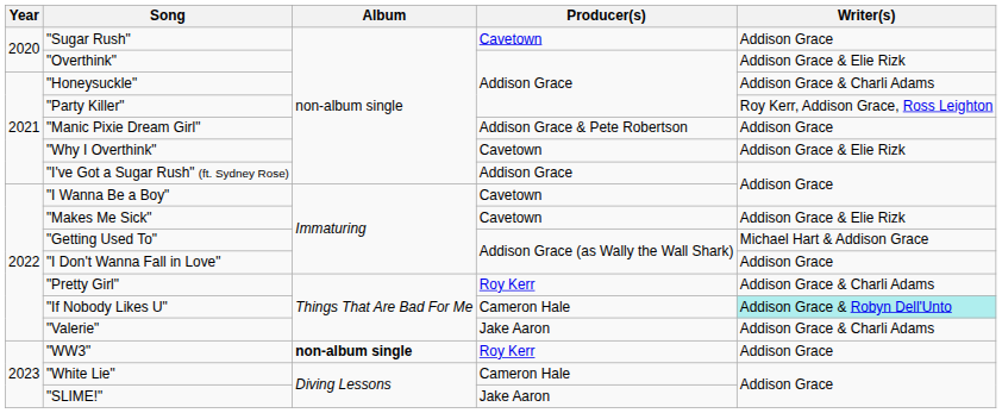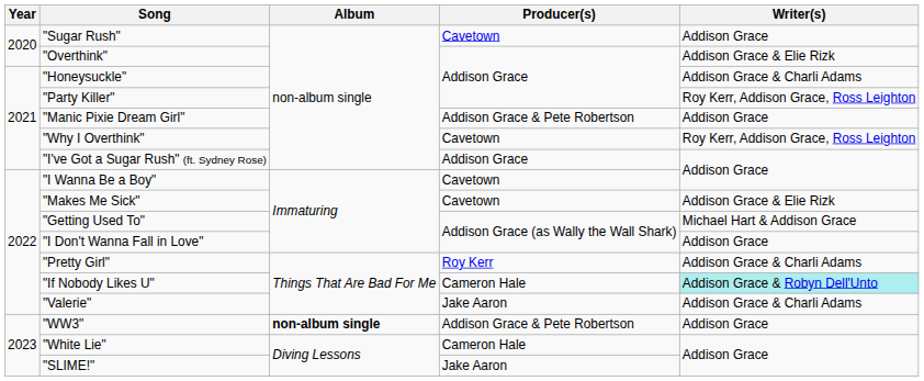"Why I Overthink" | Writer(s): Addison Grace & Elie Rizk -> Roy Kerr, Addison Grace, Ross Leighton
"WW3" | Producer(s): Roy Kerr -> Addison Grace & Pete Robertson
